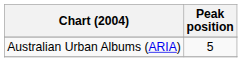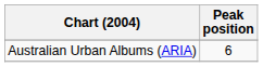Australian Urban Albums (ARIA) | Peak position: 5 -> 6
